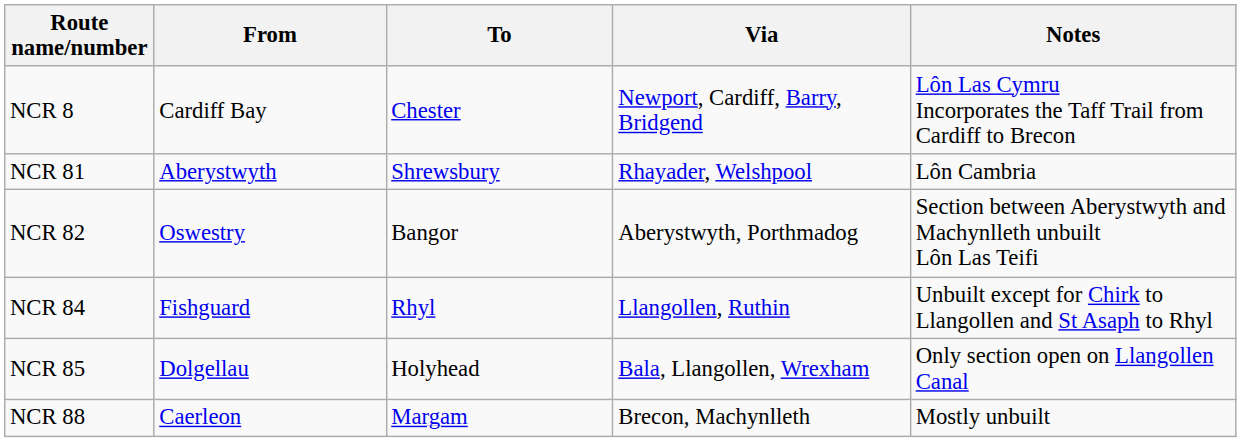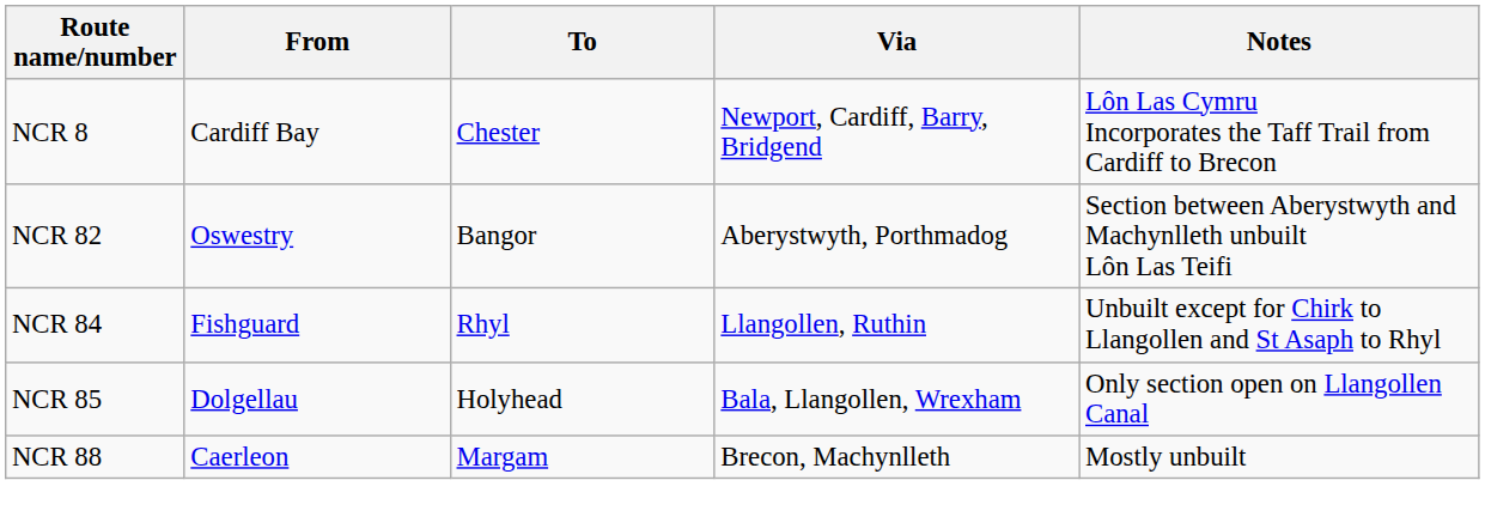- row: NCR 81 | Aberystwyth | Shrewsbury | Rhayader, Welshpool | Lôn Cambria
